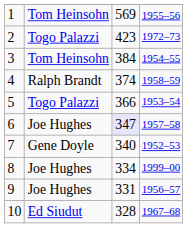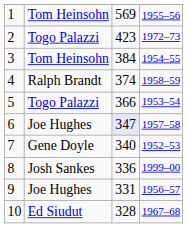8 | column 2: Joe Hughes -> Josh Sankes
8 | column 3: 334 -> 336
